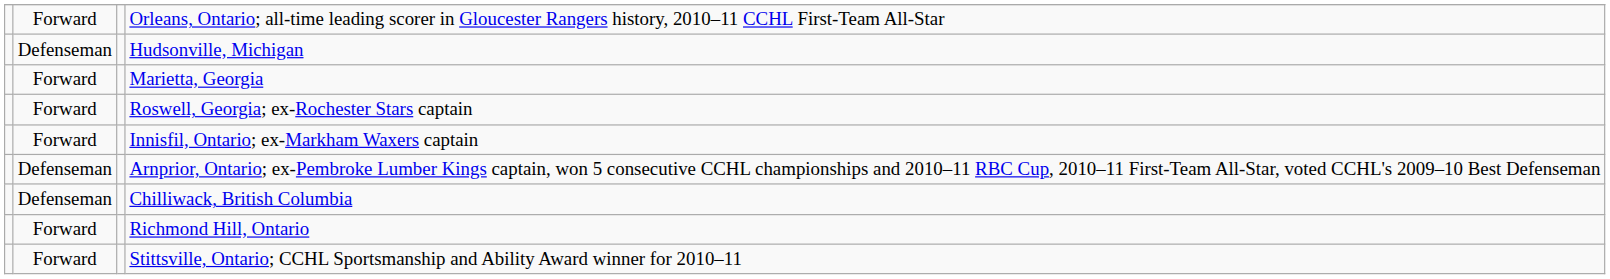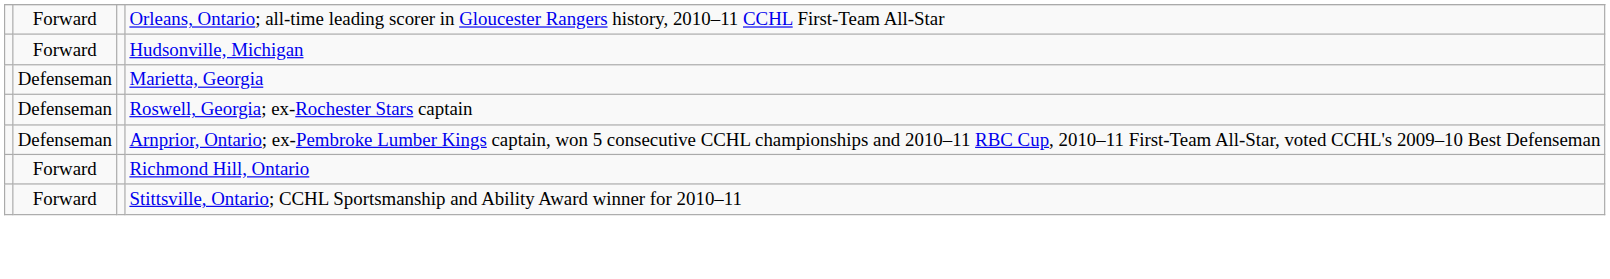Hudsonville, Michigan | column 2: Defenseman -> Forward
Marietta, Georgia | column 2: Forward -> Defenseman
Roswell, Georgia; ex-Rochester Stars captain | column 2: Forward -> Defenseman
- row: Forward | Innisfil, Ontario; ex-Markham Waxers captain
- row: Defenseman | Chilliwack, British Columbia
